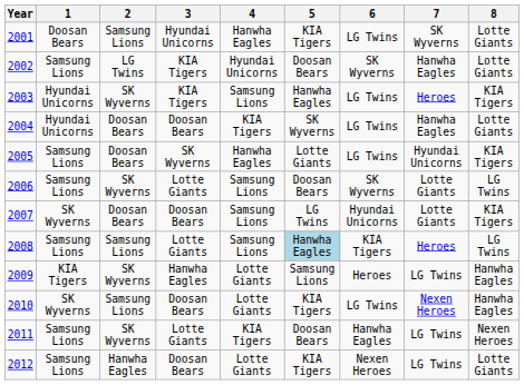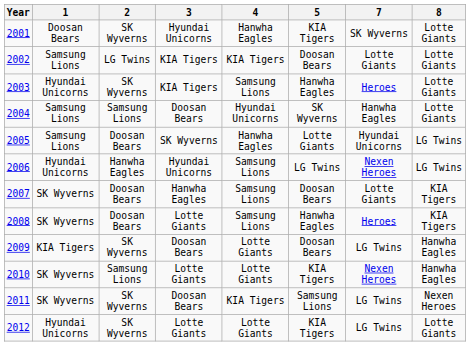- column: 6 | LG Twins | SK Wyverns | LG Twins | LG Twins | LG Twins | SK Wyverns | Hyundai Unicorns | KIA Tigers | Heroes | LG Twins | Hanwha Eagles | Nexen Heroes
2001 | 2: Samsung Lions -> SK Wyverns
2002 | 4: Hyundai Unicorns -> KIA Tigers
2002 | 7: Hanwha Eagles -> Lotte Giants
2003 | 8: KIA Tigers -> Lotte Giants
2004 | 1: Hyundai Unicorns -> Samsung Lions
2004 | 2: Doosan Bears -> Samsung Lions
2004 | 4: KIA Tigers -> Hyundai Unicorns
2005 | 8: KIA Tigers -> LG Twins
2006 | 1: Samsung Lions -> Hyundai Unicorns
2006 | 2: SK Wyverns -> Hanwha Eagles
2006 | 3: Lotte Giants -> Hyundai Unicorns
2006 | 5: Doosan Bears -> LG Twins
2006 | 7: Lotte Giants -> Nexen Heroes
2007 | 3: Doosan Bears -> Hanwha Eagles
2007 | 5: LG Twins -> Doosan Bears
2008 | 1: Samsung Lions -> SK Wyverns
2008 | 2: Samsung Lions -> Doosan Bears
2008 | 5: lightblue background -> no background
2008 | 8: LG Twins -> KIA Tigers
2009 | 3: Hanwha Eagles -> Doosan Bears
2009 | 5: Samsung Lions -> Doosan Bears
2010 | 3: Doosan Bears -> Lotte Giants
2011 | 1: Samsung Lions -> SK Wyverns
2011 | 3: Lotte Giants -> Doosan Bears
2011 | 5: Doosan Bears -> Samsung Lions
2012 | 1: Samsung Lions -> Hyundai Unicorns
2012 | 2: Hanwha Eagles -> SK Wyverns
2012 | 3: Doosan Bears -> Lotte Giants
